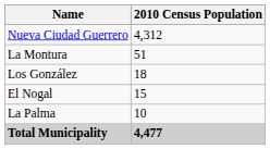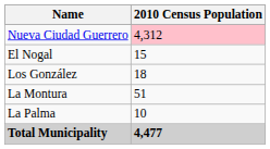Nueva Ciudad Guerrero | 2010 Census Population: no background -> pink background
rows swapped: La Montura <-> El Nogal
